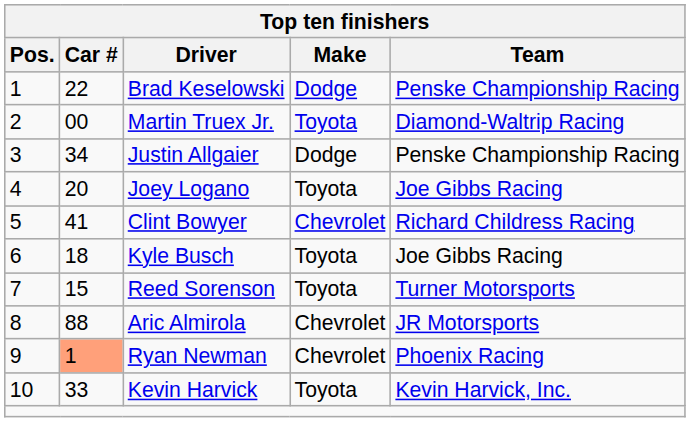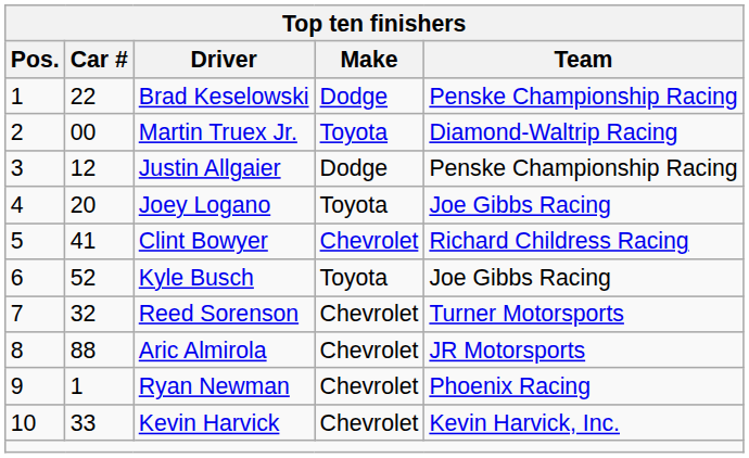Justin Allgaier | Car #: 34 -> 12
Kyle Busch | Car #: 18 -> 52
Reed Sorenson | Car #: 15 -> 32
Reed Sorenson | Make: Toyota -> Chevrolet
Ryan Newman | Car #: lightsalmon background -> no background
Kevin Harvick | Make: Toyota -> Chevrolet
